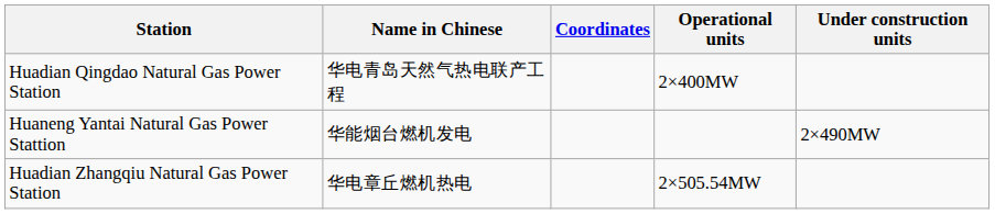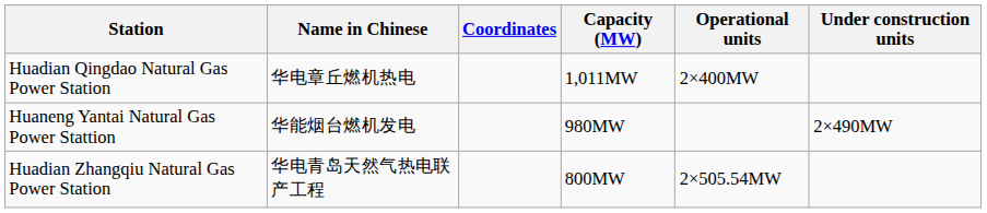+ column: Capacity (MW) | 1,011MW | 980MW | 800MW
Huadian Qingdao Natural Gas Power Station | Name in Chinese: 华电青岛天然气热电联产工程 -> 华电章丘燃机热电
Huadian Zhangqiu Natural Gas Power Station | Name in Chinese: 华电章丘燃机热电 -> 华电青岛天然气热电联产工程
